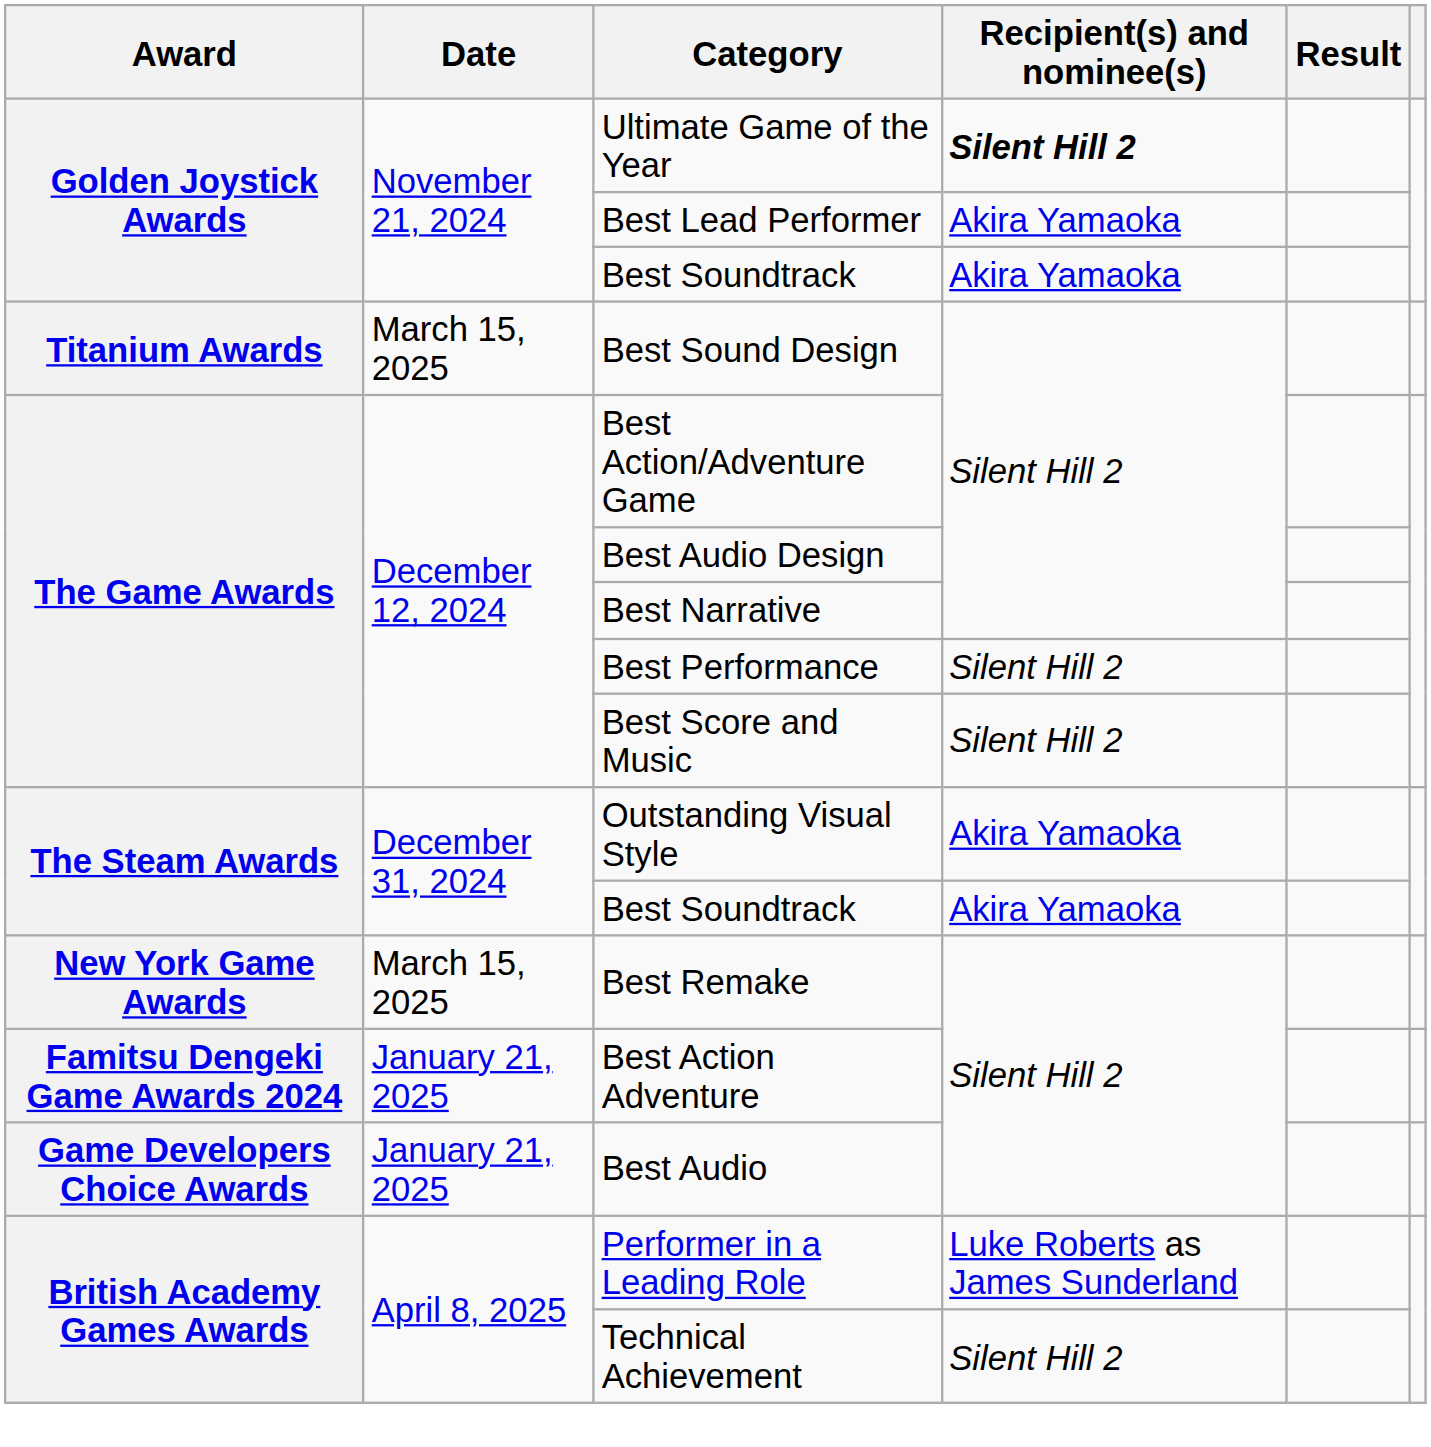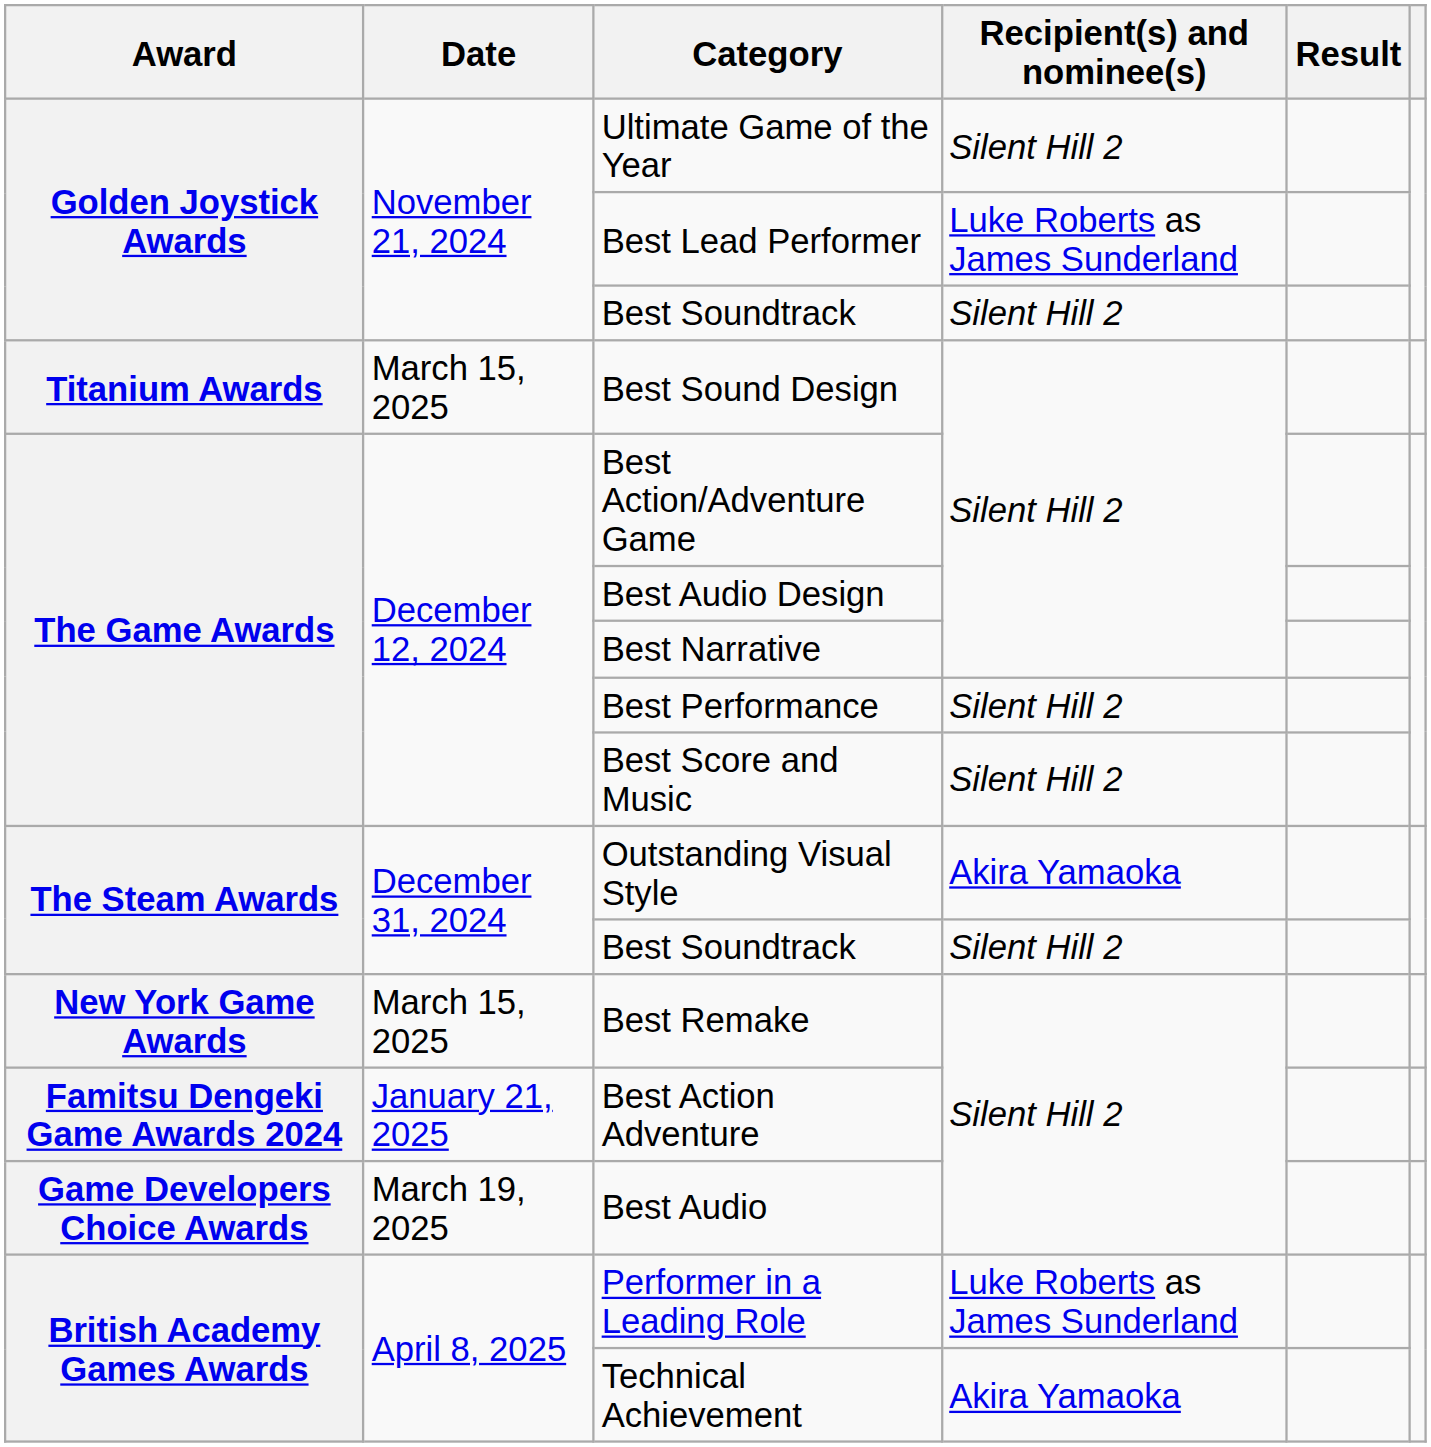Ultimate Game of the Year | Recipient(s) and nominee(s): bold -> normal
Best Lead Performer | Recipient(s) and nominee(s): Akira Yamaoka -> Luke Roberts as James Sunderland
Golden Joystick Awards / Best Soundtrack | Recipient(s) and nominee(s): Akira Yamaoka -> Silent Hill 2
The Steam Awards / Best Soundtrack | Recipient(s) and nominee(s): Akira Yamaoka -> Silent Hill 2
Best Audio | Date: January 21, 2025 -> March 19, 2025
Technical Achievement | Recipient(s) and nominee(s): Silent Hill 2 -> Akira Yamaoka
